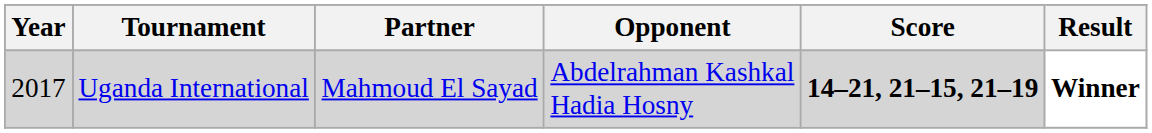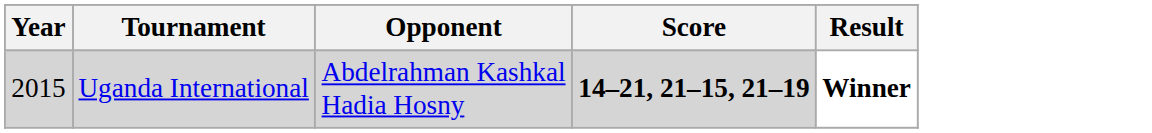- column: Partner | Mahmoud El Sayad
Uganda International | Year: 2017 -> 2015
